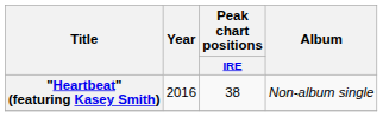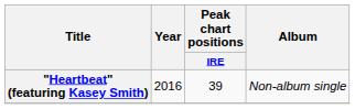"Heartbeat" (featuring Kasey Smith) | Peak chart positions / IRE: 38 -> 39
